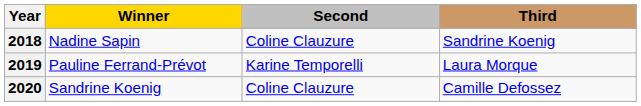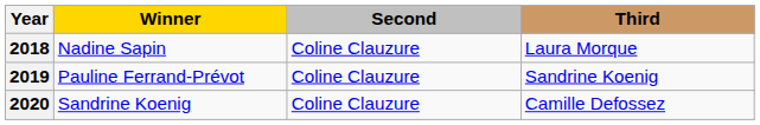2018 | Third: Sandrine Koenig -> Laura Morque
2019 | Second: Karine Temporelli -> Coline Clauzure
2019 | Third: Laura Morque -> Sandrine Koenig
